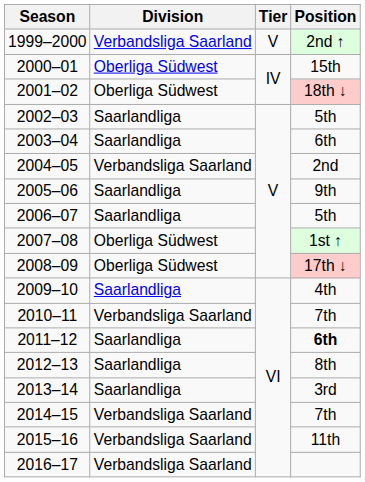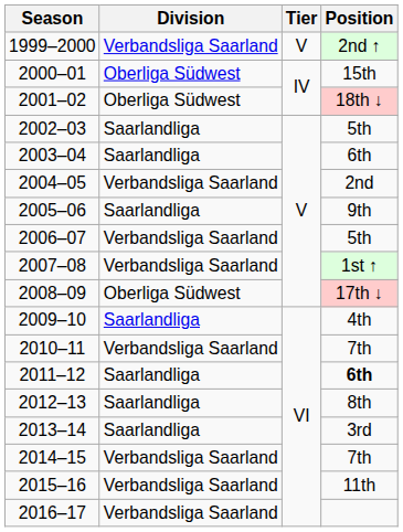2006–07 | Division: Saarlandliga -> Verbandsliga Saarland
2007–08 | Division: Oberliga Südwest -> Verbandsliga Saarland
